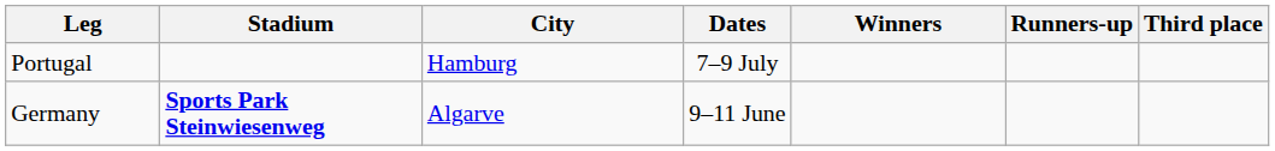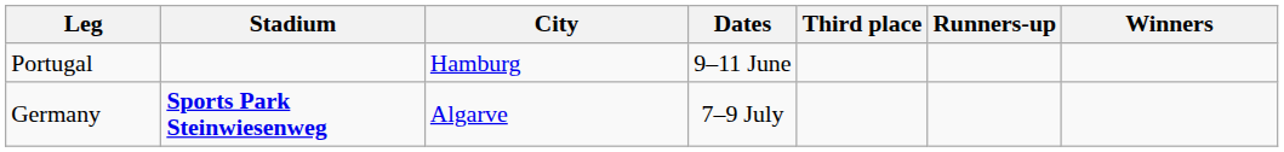columns swapped: Winners <-> Third place
Portugal | Dates: 7–9 July -> 9–11 June
Germany | Dates: 9–11 June -> 7–9 July
